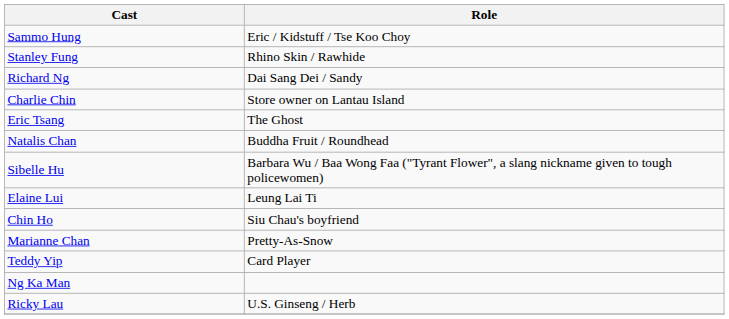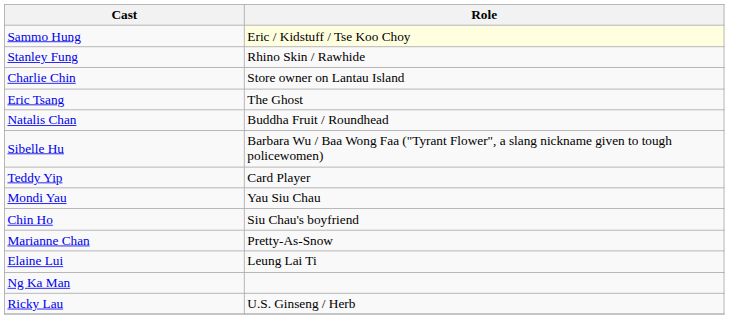Sammo Hung | Role: no background -> lightyellow background
- row: Richard Ng | Dai Sang Dei / Sandy
rows swapped: Elaine Lui <-> Teddy Yip
+ row: Mondi Yau | Yau Siu Chau
